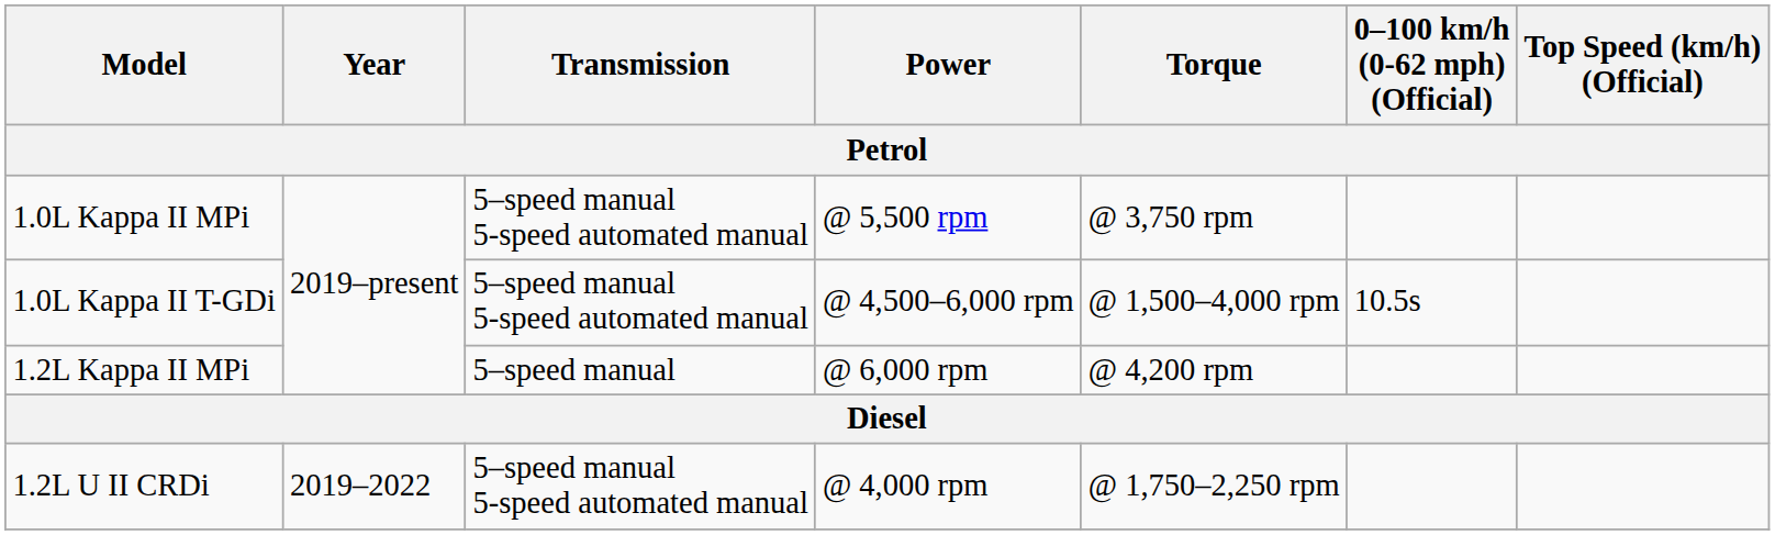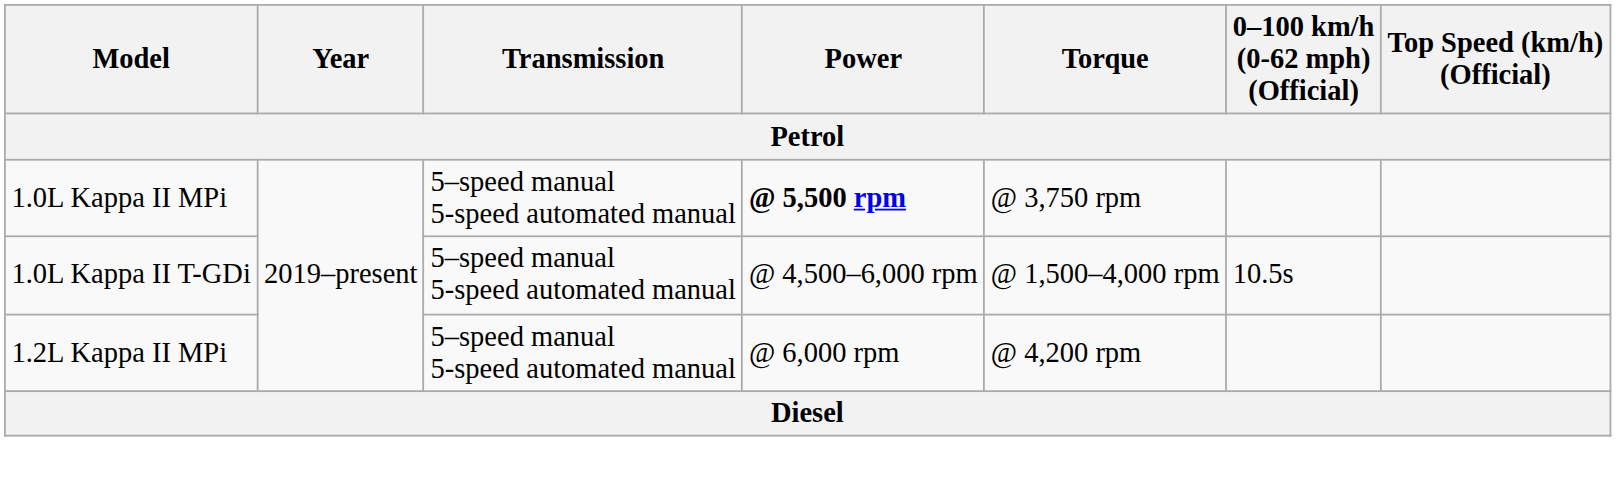1.0L Kappa II MPi | Power: normal -> bold
1.2L Kappa II MPi | Transmission: 5–speed manual -> 5–speed manual 5-speed automated manual
- row: 1.2L U II CRDi | 2019–2022 | 5–speed manual 5-speed automated manual | @ 4,000 rpm | @ 1,750–2,250 rpm
